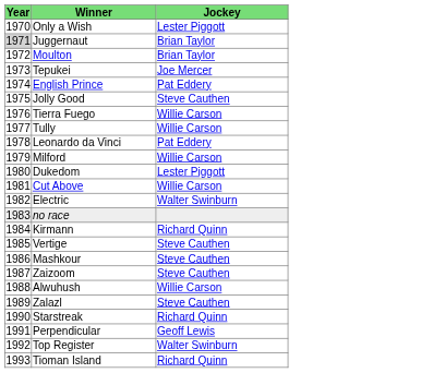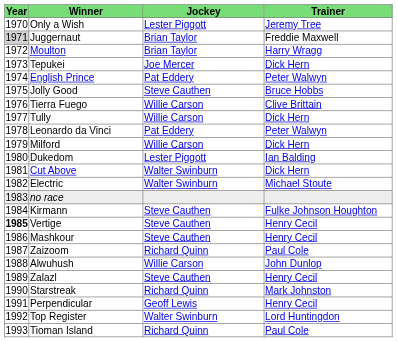+ column: Trainer | Jeremy Tree | Freddie Maxwell | Harry Wragg | Dick Hern | Peter Walwyn | Bruce Hobbs | Clive Brittain | Dick Hern | Peter Walwyn | Dick Hern | Ian Balding | Dick Hern | Michael Stoute | Fulke Johnson Houghton | Henry Cecil | Henry Cecil | Paul Cole | John Dunlop | Henry Cecil | Mark Johnston | Henry Cecil | Lord Huntingdon | Paul Cole
Cut Above | Jockey: Willie Carson -> Walter Swinburn
Kirmann | Jockey: Richard Quinn -> Steve Cauthen
Vertige | Year: normal -> bold
Zaizoom | Jockey: Steve Cauthen -> Richard Quinn
